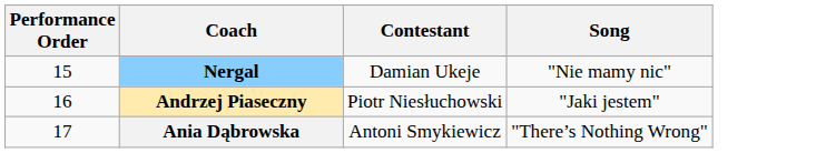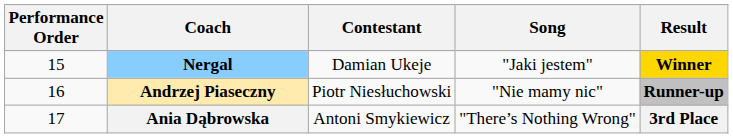+ column: Result | Winner | Runner-up | 3rd Place
Nergal | Song: "Nie mamy nic" -> "Jaki jestem"
Andrzej Piaseczny | Song: "Jaki jestem" -> "Nie mamy nic"
